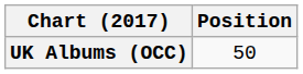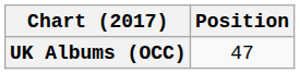UK Albums (OCC) | Position: 50 -> 47
